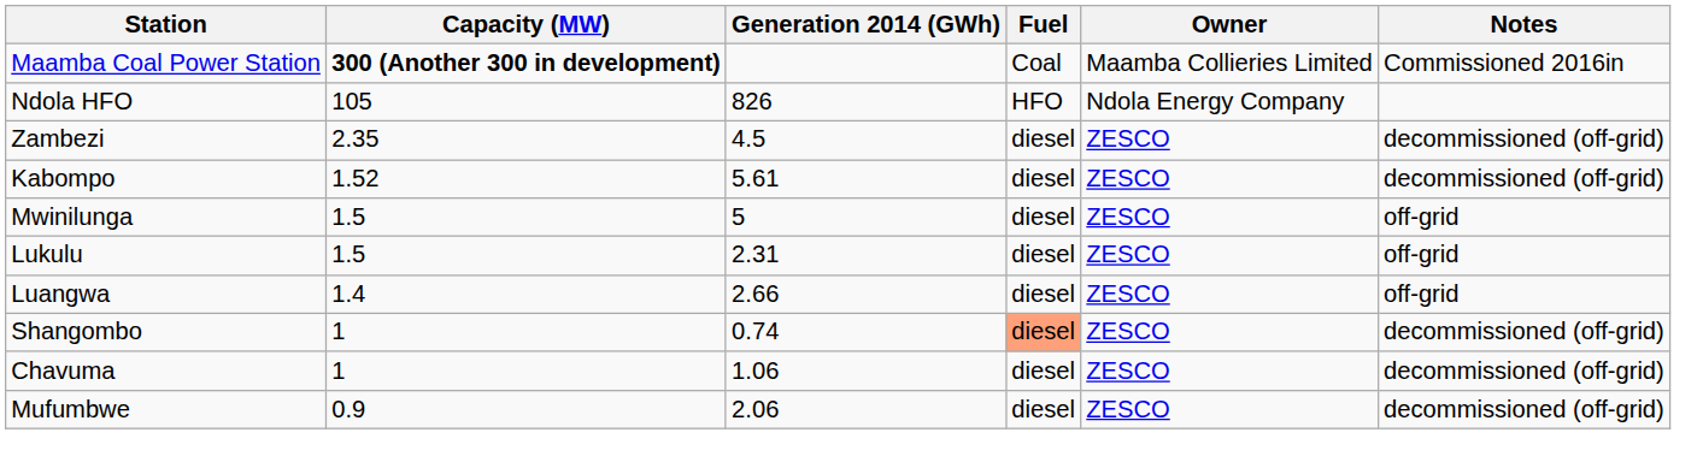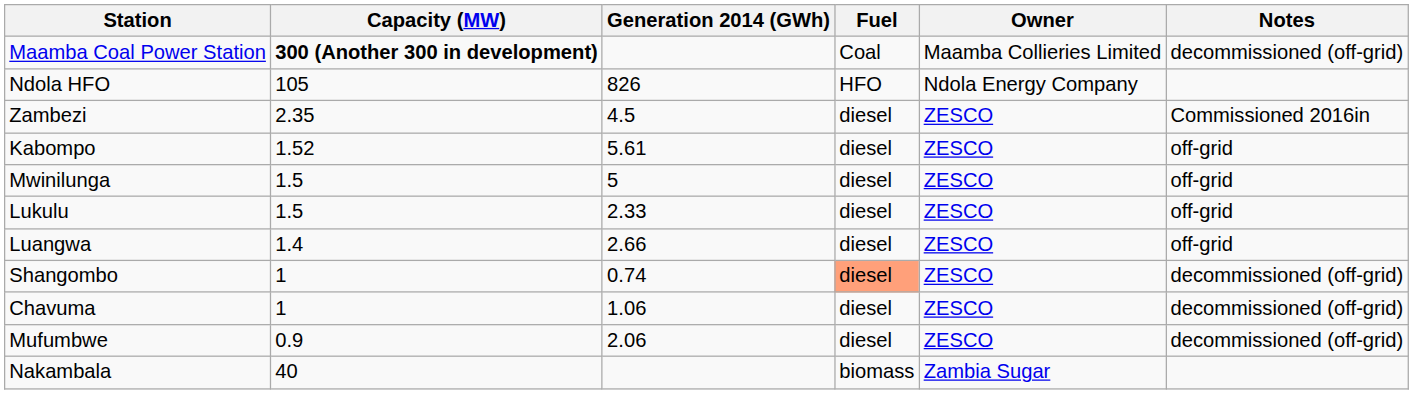Maamba Coal Power Station | Notes: Commissioned 2016in -> decommissioned (off-grid)
Zambezi | Notes: decommissioned (off-grid) -> Commissioned 2016in
Kabompo | Notes: decommissioned (off-grid) -> off-grid
Lukulu | Generation 2014 (GWh): 2.31 -> 2.33
+ row: Nakambala | 40 | biomass | Zambia Sugar
